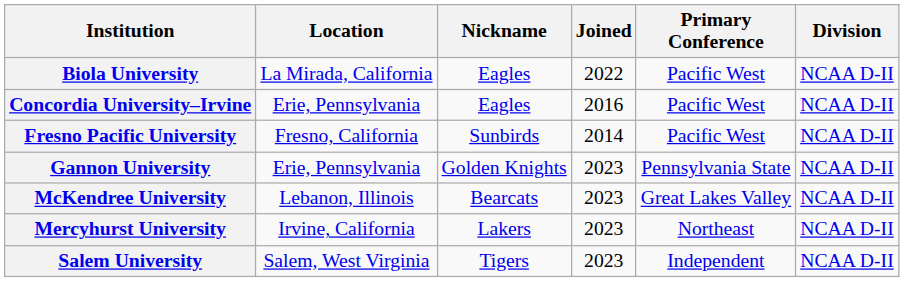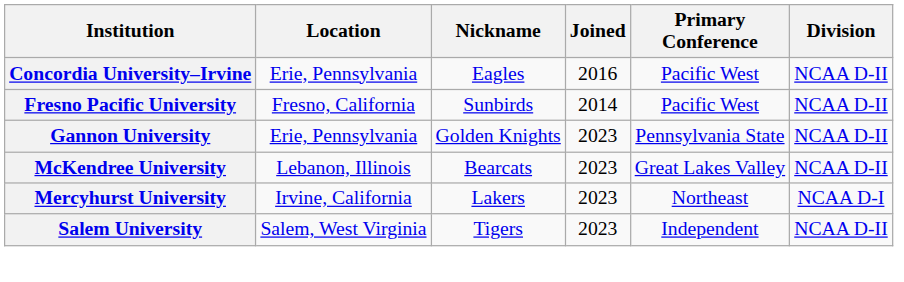- row: Biola University | La Mirada, California | Eagles | 2022 | Pacific West | NCAA D-II
Mercyhurst University | Division: NCAA D-II -> NCAA D-I
